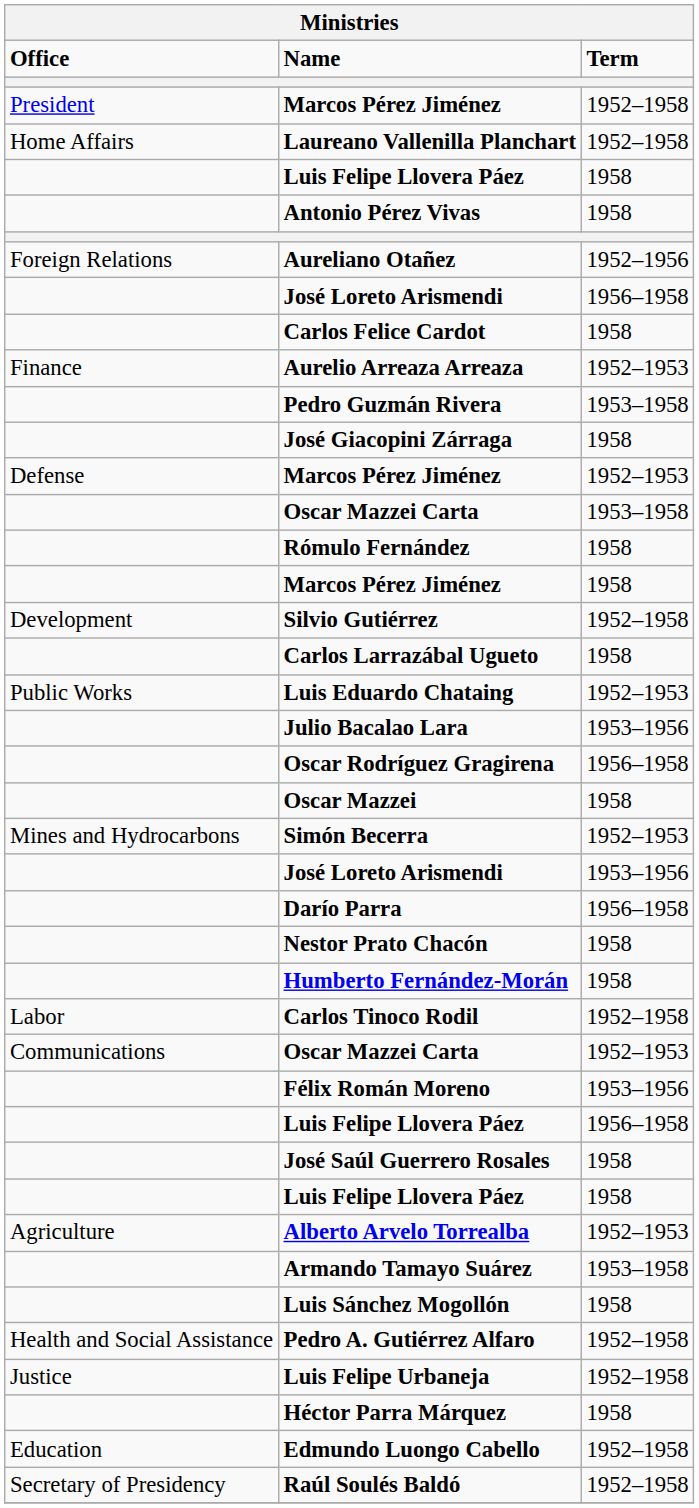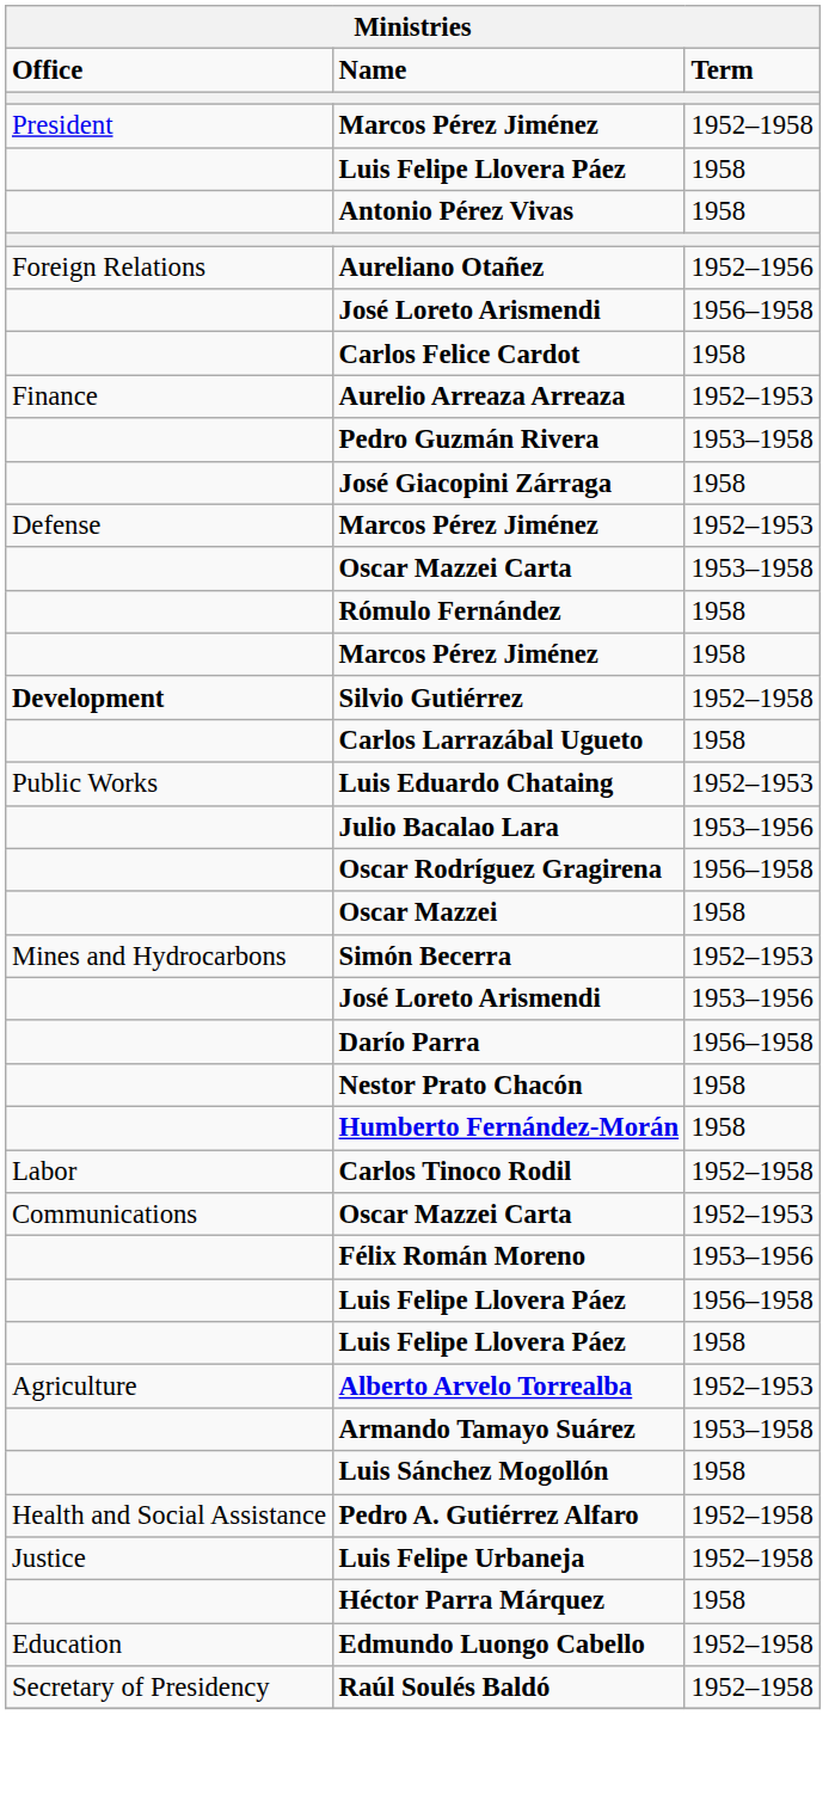- row: Home Affairs | Laureano Vallenilla Planchart | 1952–1958
Silvio Gutiérrez | Office: normal -> bold
- row: José Saúl Guerrero Rosales | 1958
